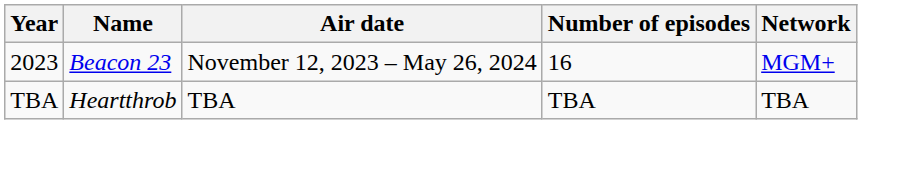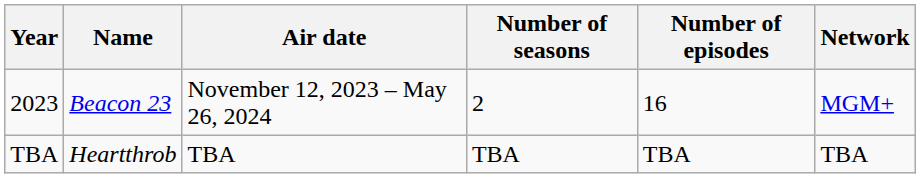+ column: Number of seasons | 2 | TBA
